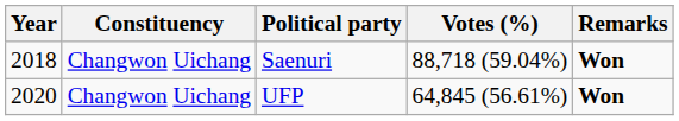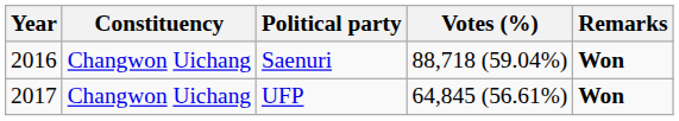Saenuri | Year: 2018 -> 2016
UFP | Year: 2020 -> 2017
